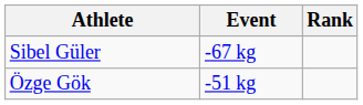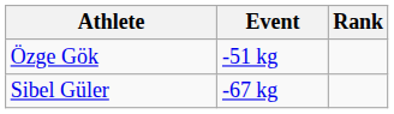rows swapped: Özge Gök <-> Sibel Güler
